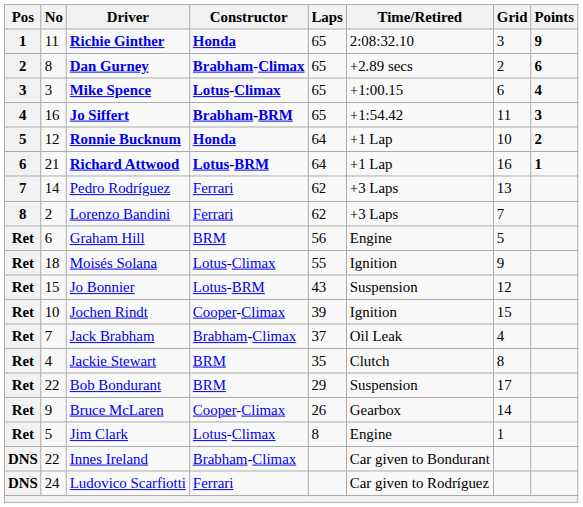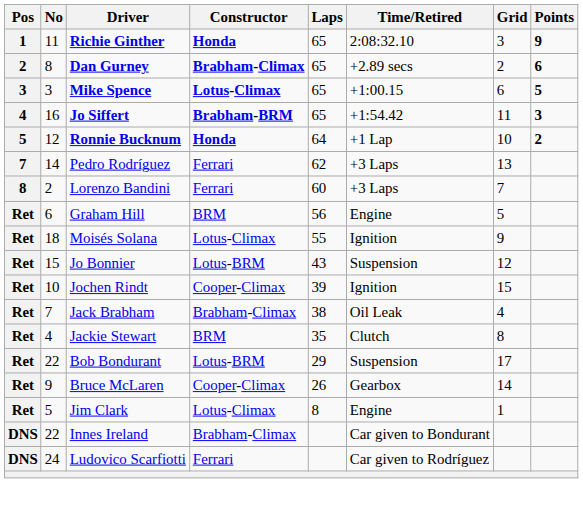Mike Spence | Points: 4 -> 5
- row: 6 | 21 | Richard Attwood | Lotus-BRM | 64 | +1 Lap | 16 | 1
Lorenzo Bandini | Laps: 62 -> 60
Jack Brabham | Laps: 37 -> 38
Bob Bondurant | Constructor: BRM -> Lotus-BRM
